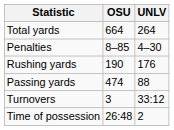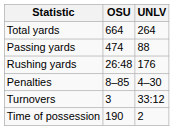rows swapped: Passing yards <-> Penalties
Rushing yards | OSU: 190 -> 26:48
Time of possession | OSU: 26:48 -> 190
